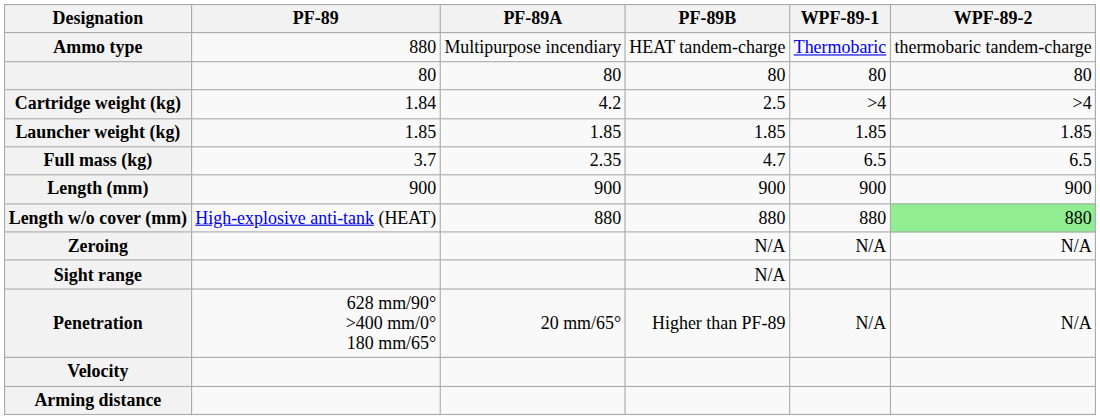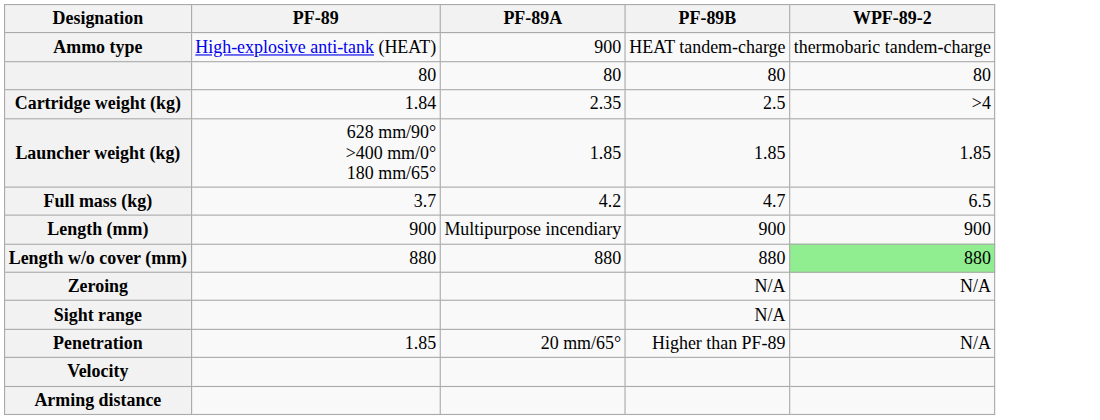- column: WPF-89-1 | Thermobaric | 80 | >4 | 1.85 | 6.5 | 900 | 880 | N/A | N/A
Ammo type | PF-89: 880 -> High-explosive anti-tank (HEAT)
Ammo type | PF-89A: Multipurpose incendiary -> 900
Cartridge weight (kg) | PF-89A: 4.2 -> 2.35
Launcher weight (kg) | PF-89: 1.85 -> 628 mm/90° >400 mm/0° 180 mm/65°
Full mass (kg) | PF-89A: 2.35 -> 4.2
Length (mm) | PF-89A: 900 -> Multipurpose incendiary
Length w/o cover (mm) | PF-89: High-explosive anti-tank (HEAT) -> 880
Penetration | PF-89: 628 mm/90° >400 mm/0° 180 mm/65° -> 1.85
